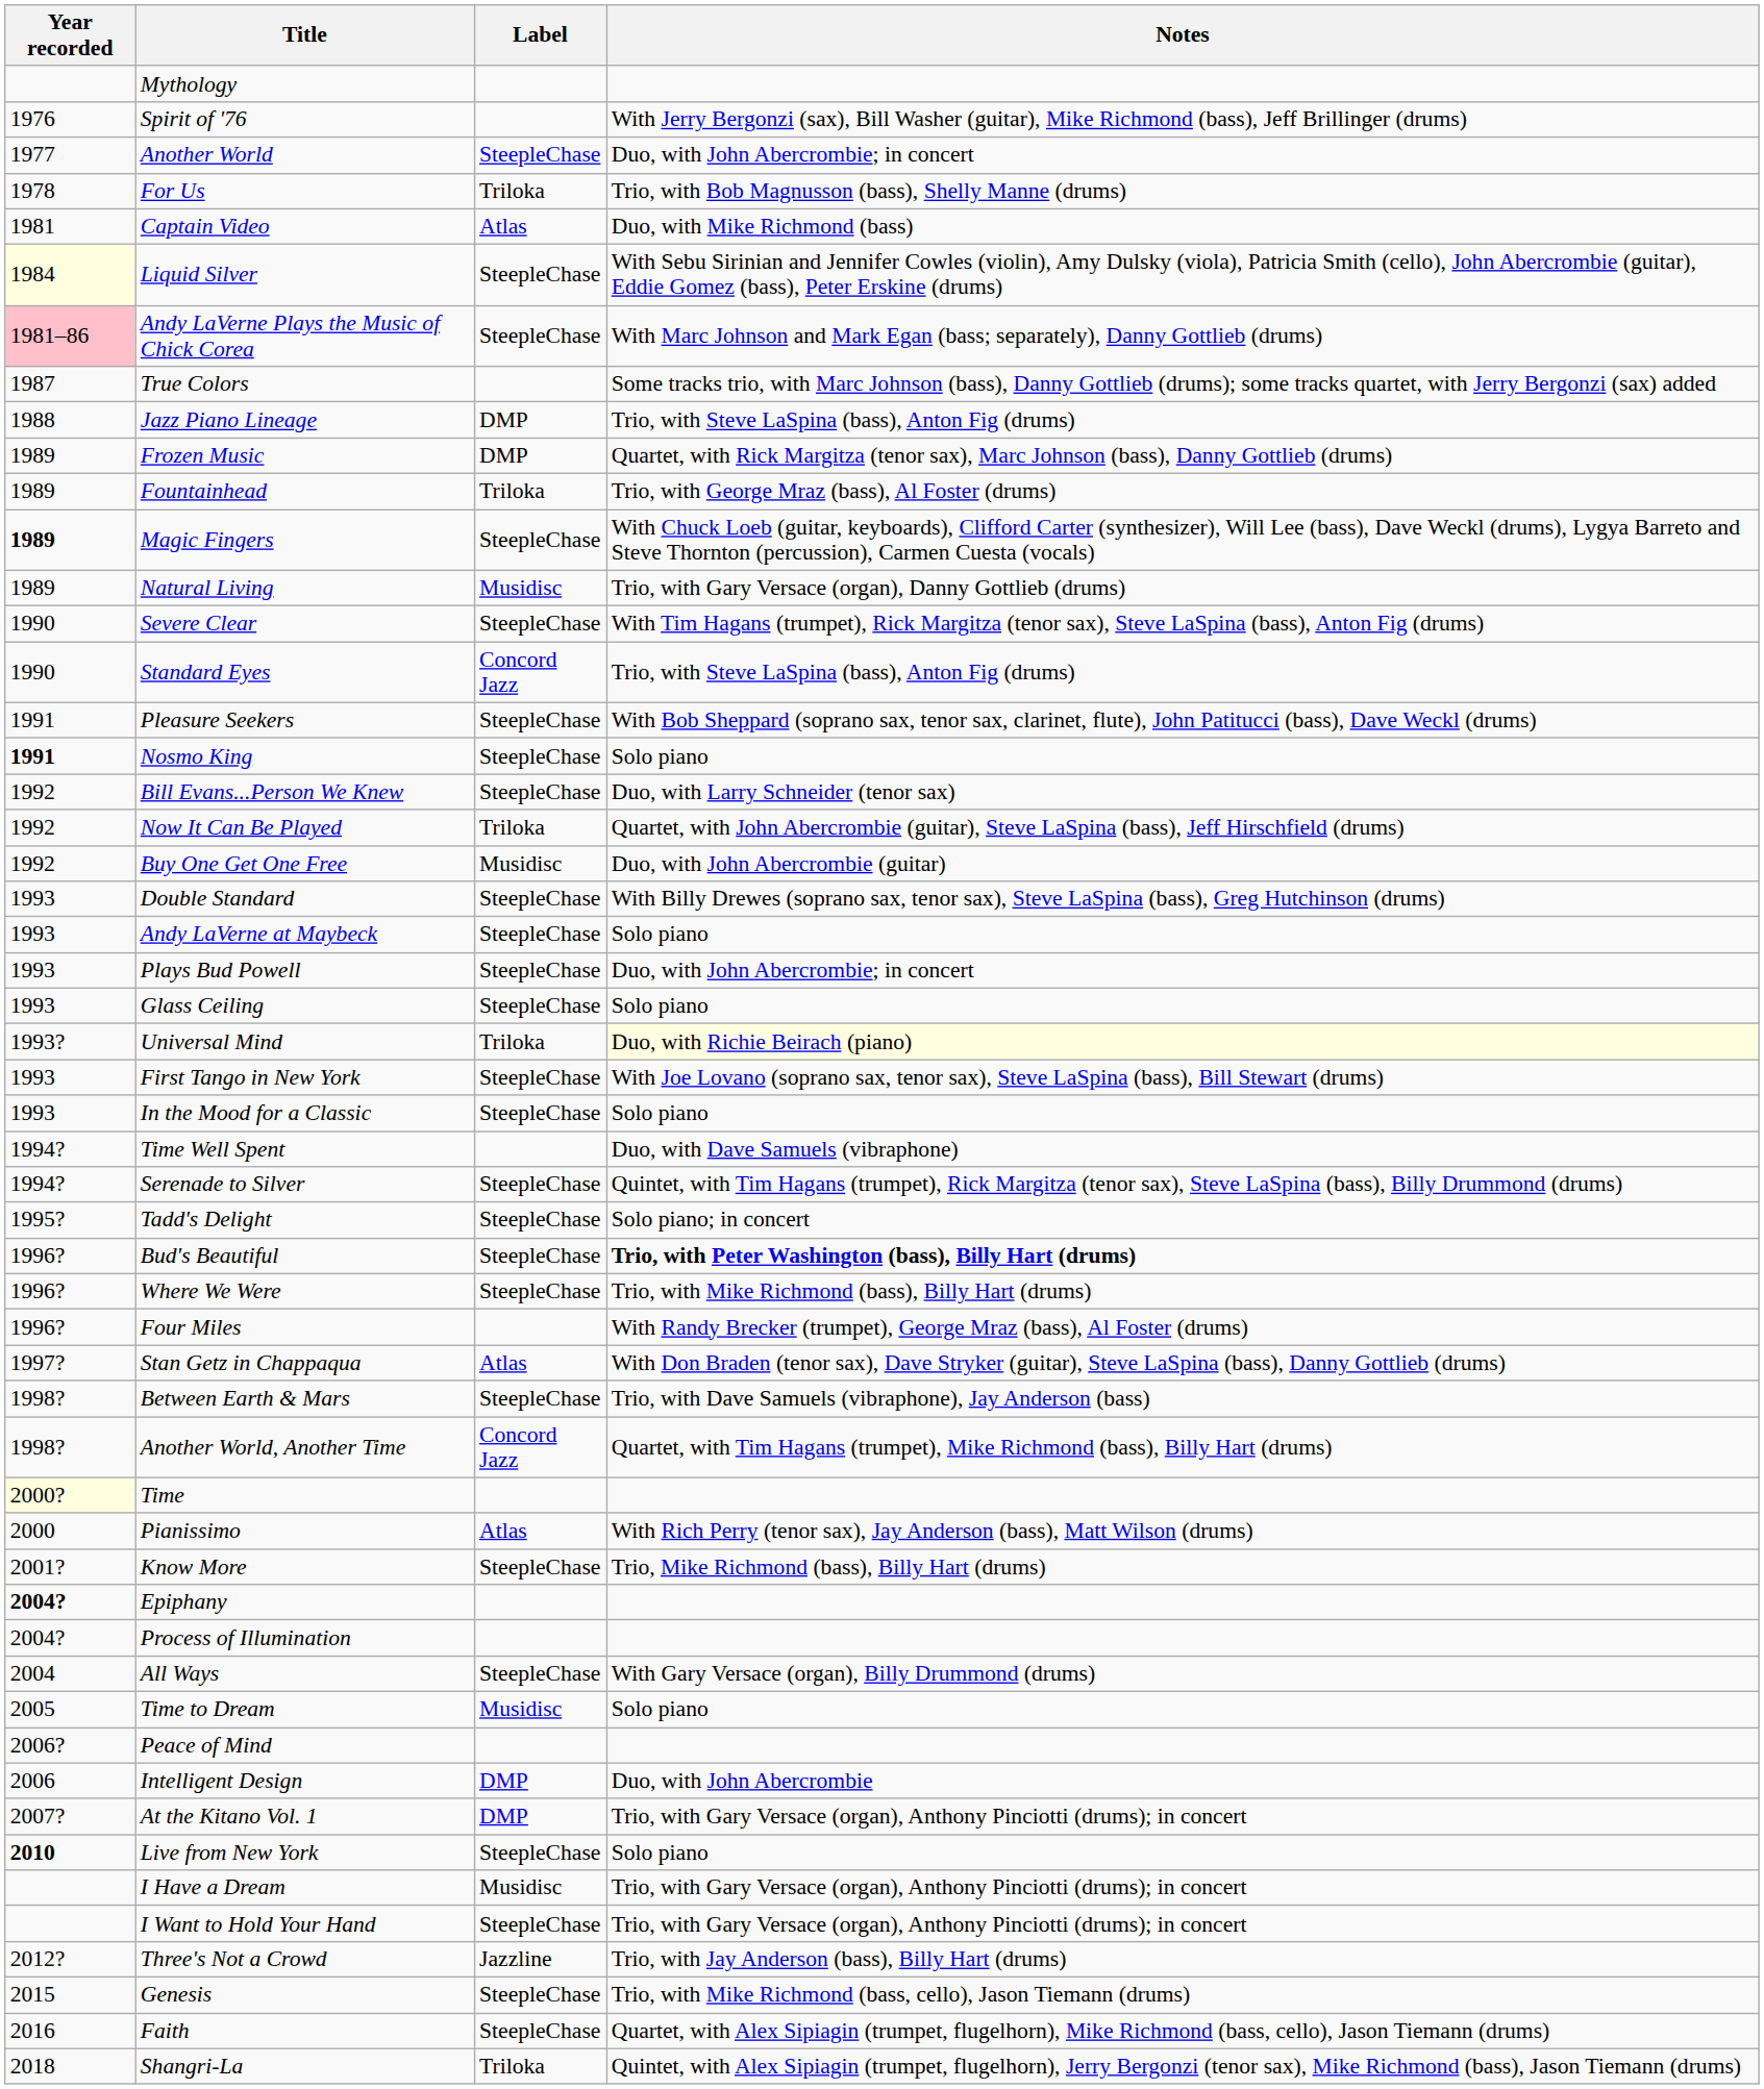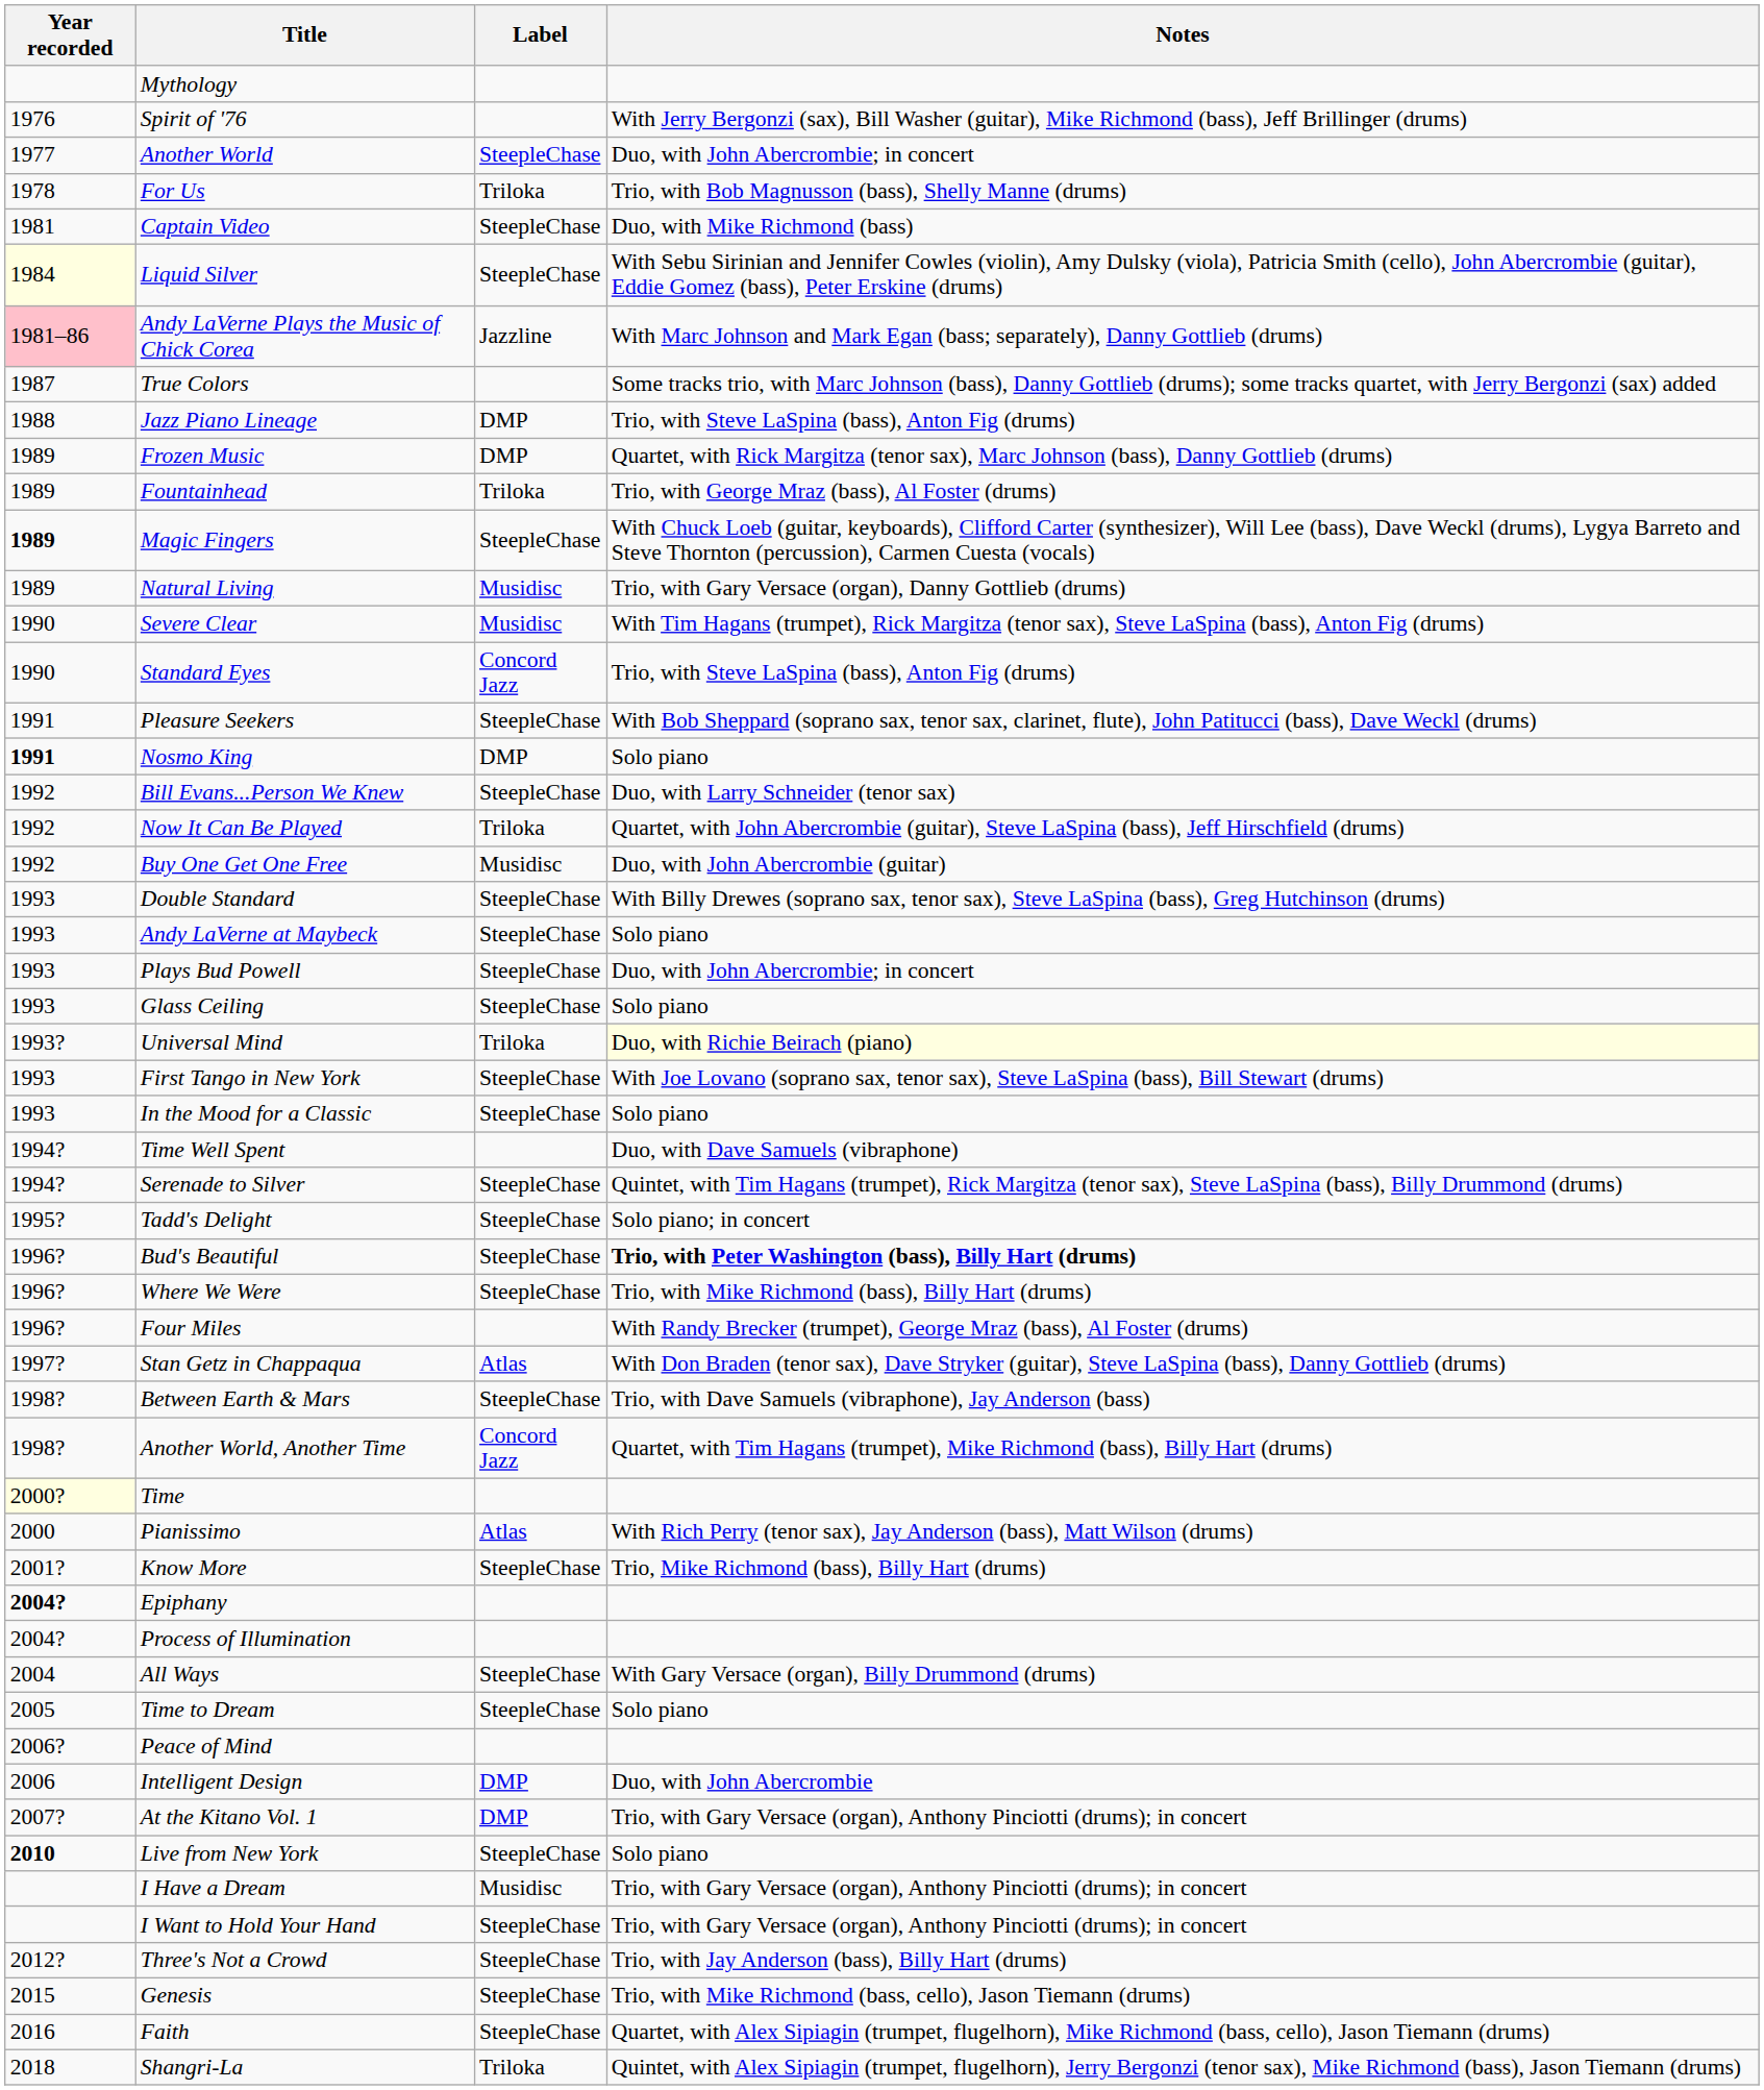Captain Video | Label: Atlas -> SteepleChase
Andy LaVerne Plays the Music of Chick Corea | Label: SteepleChase -> Jazzline
Severe Clear | Label: SteepleChase -> Musidisc
Nosmo King | Label: SteepleChase -> DMP
Time to Dream | Label: Musidisc -> SteepleChase
Three's Not a Crowd | Label: Jazzline -> SteepleChase
